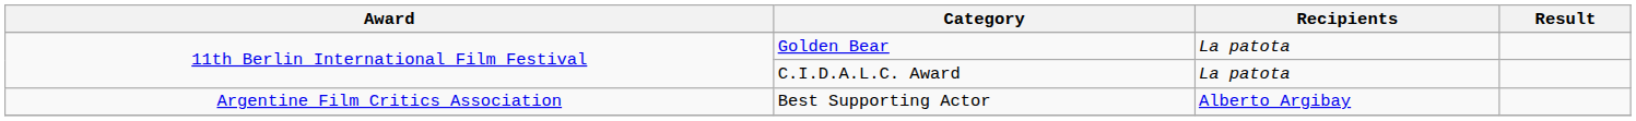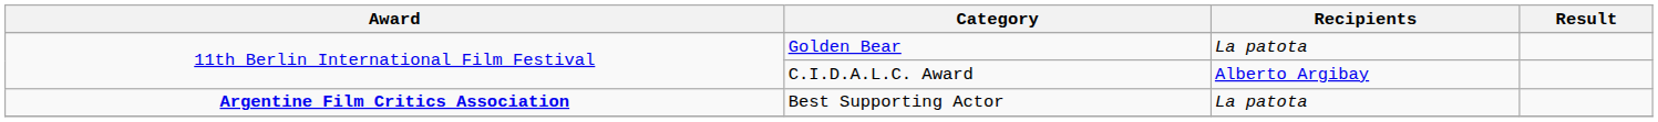C.I.D.A.L.C. Award | Recipients: La patota -> Alberto Argibay
Best Supporting Actor | Award: normal -> bold
Best Supporting Actor | Recipients: Alberto Argibay -> La patota
